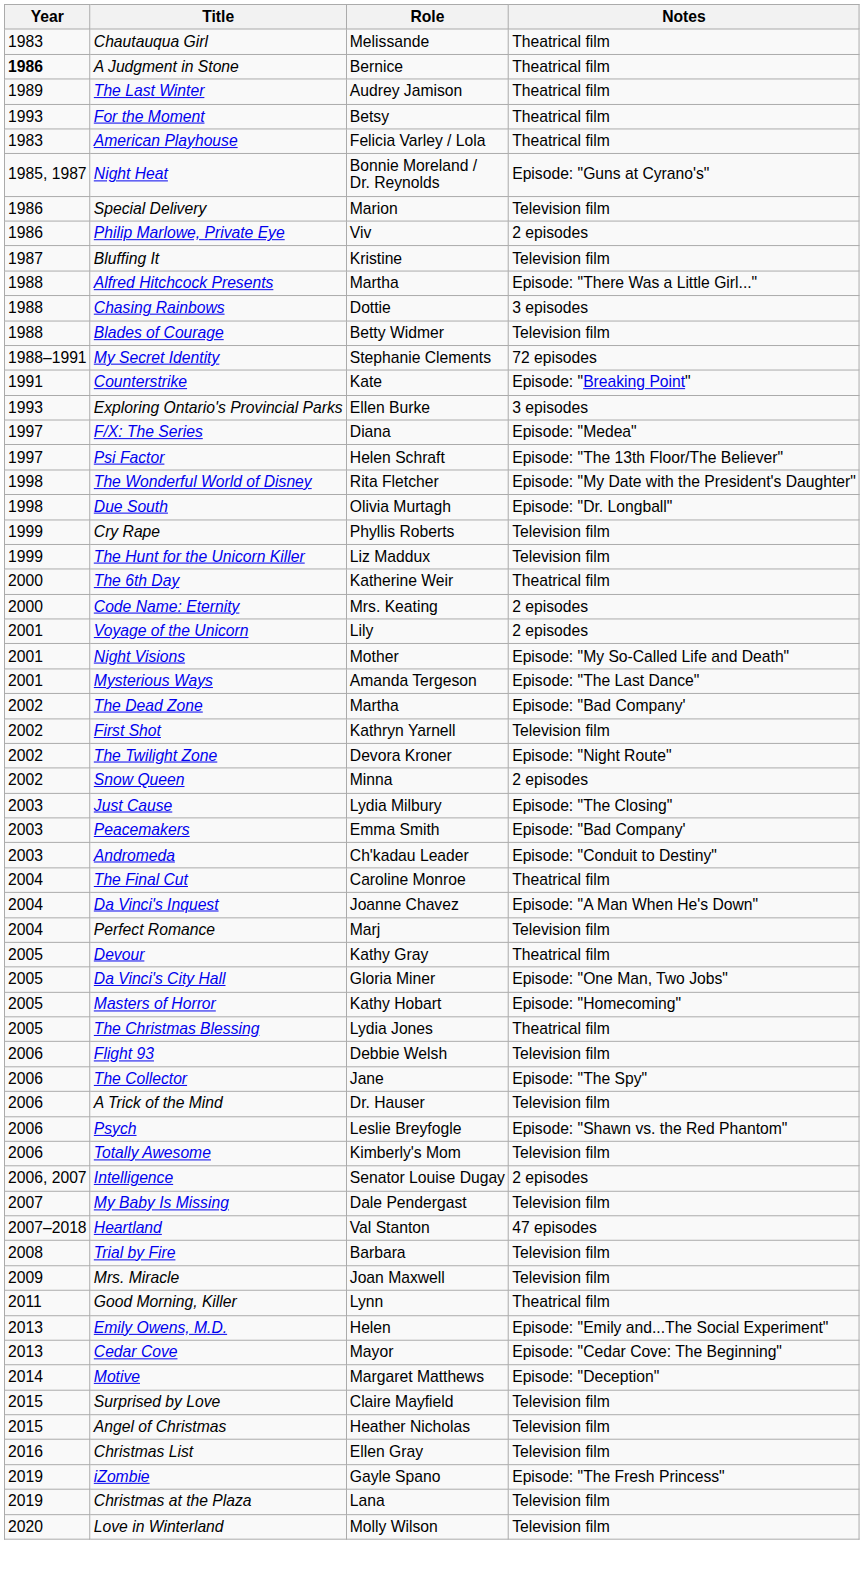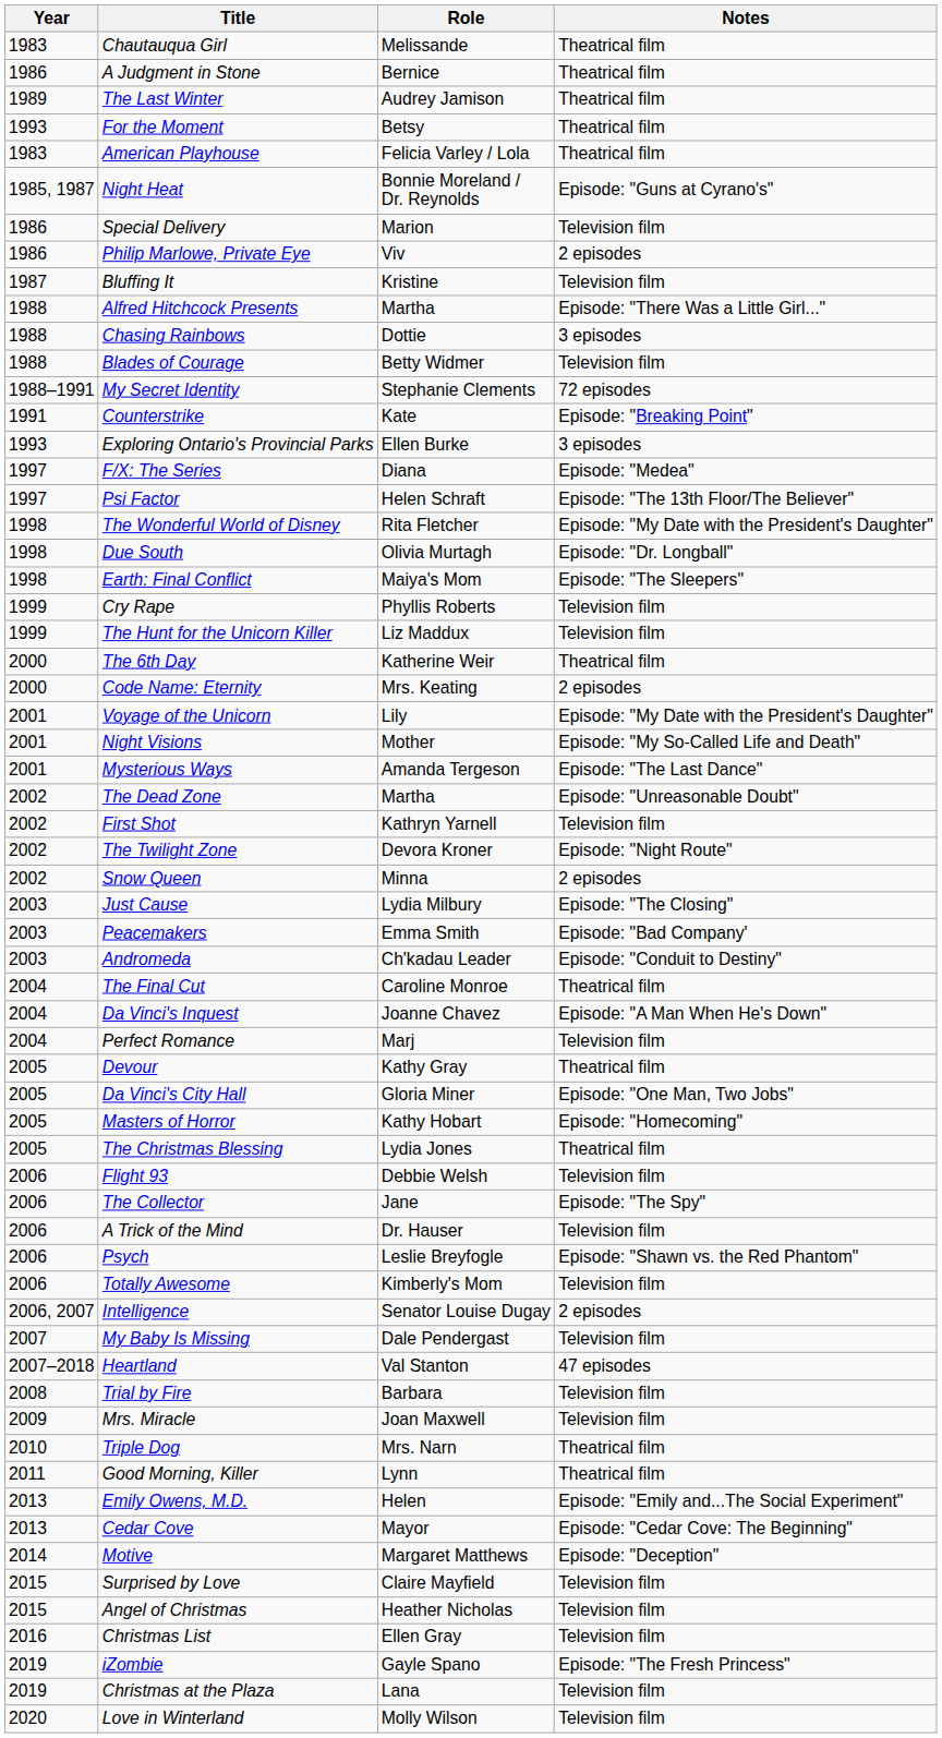A Judgment in Stone | Year: bold -> normal
+ row: 1998 | Earth: Final Conflict | Maiya's Mom | Episode: "The Sleepers"
Voyage of the Unicorn | Notes: 2 episodes -> Episode: "My Date with the President's Daughter"
The Dead Zone | Notes: Episode: "Bad Company' -> Episode: "Unreasonable Doubt"
+ row: 2010 | Triple Dog | Mrs. Narn | Theatrical film
